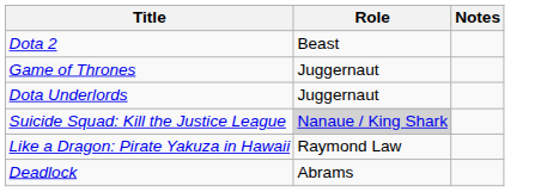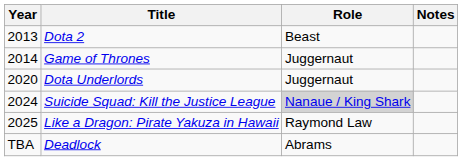+ column: Year | 2013 | 2014 | 2020 | 2024 | 2025 | TBA
